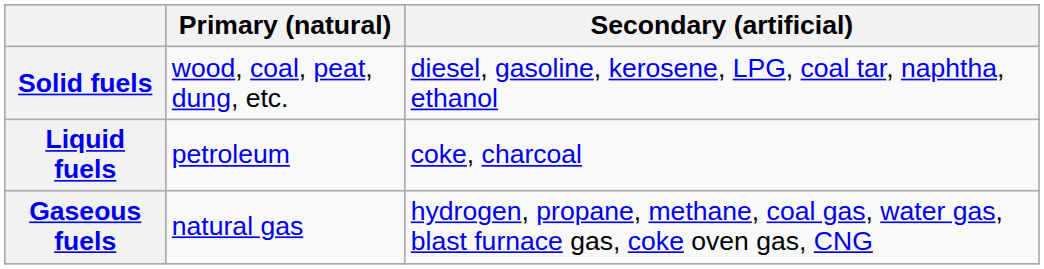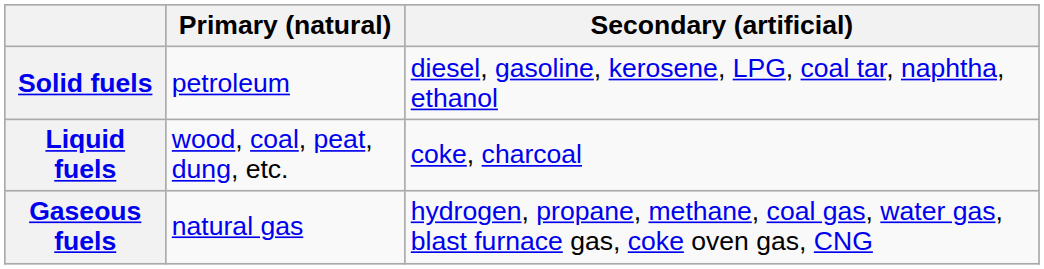Solid fuels | Primary (natural): wood, coal, peat, dung, etc. -> petroleum
Liquid fuels | Primary (natural): petroleum -> wood, coal, peat, dung, etc.
